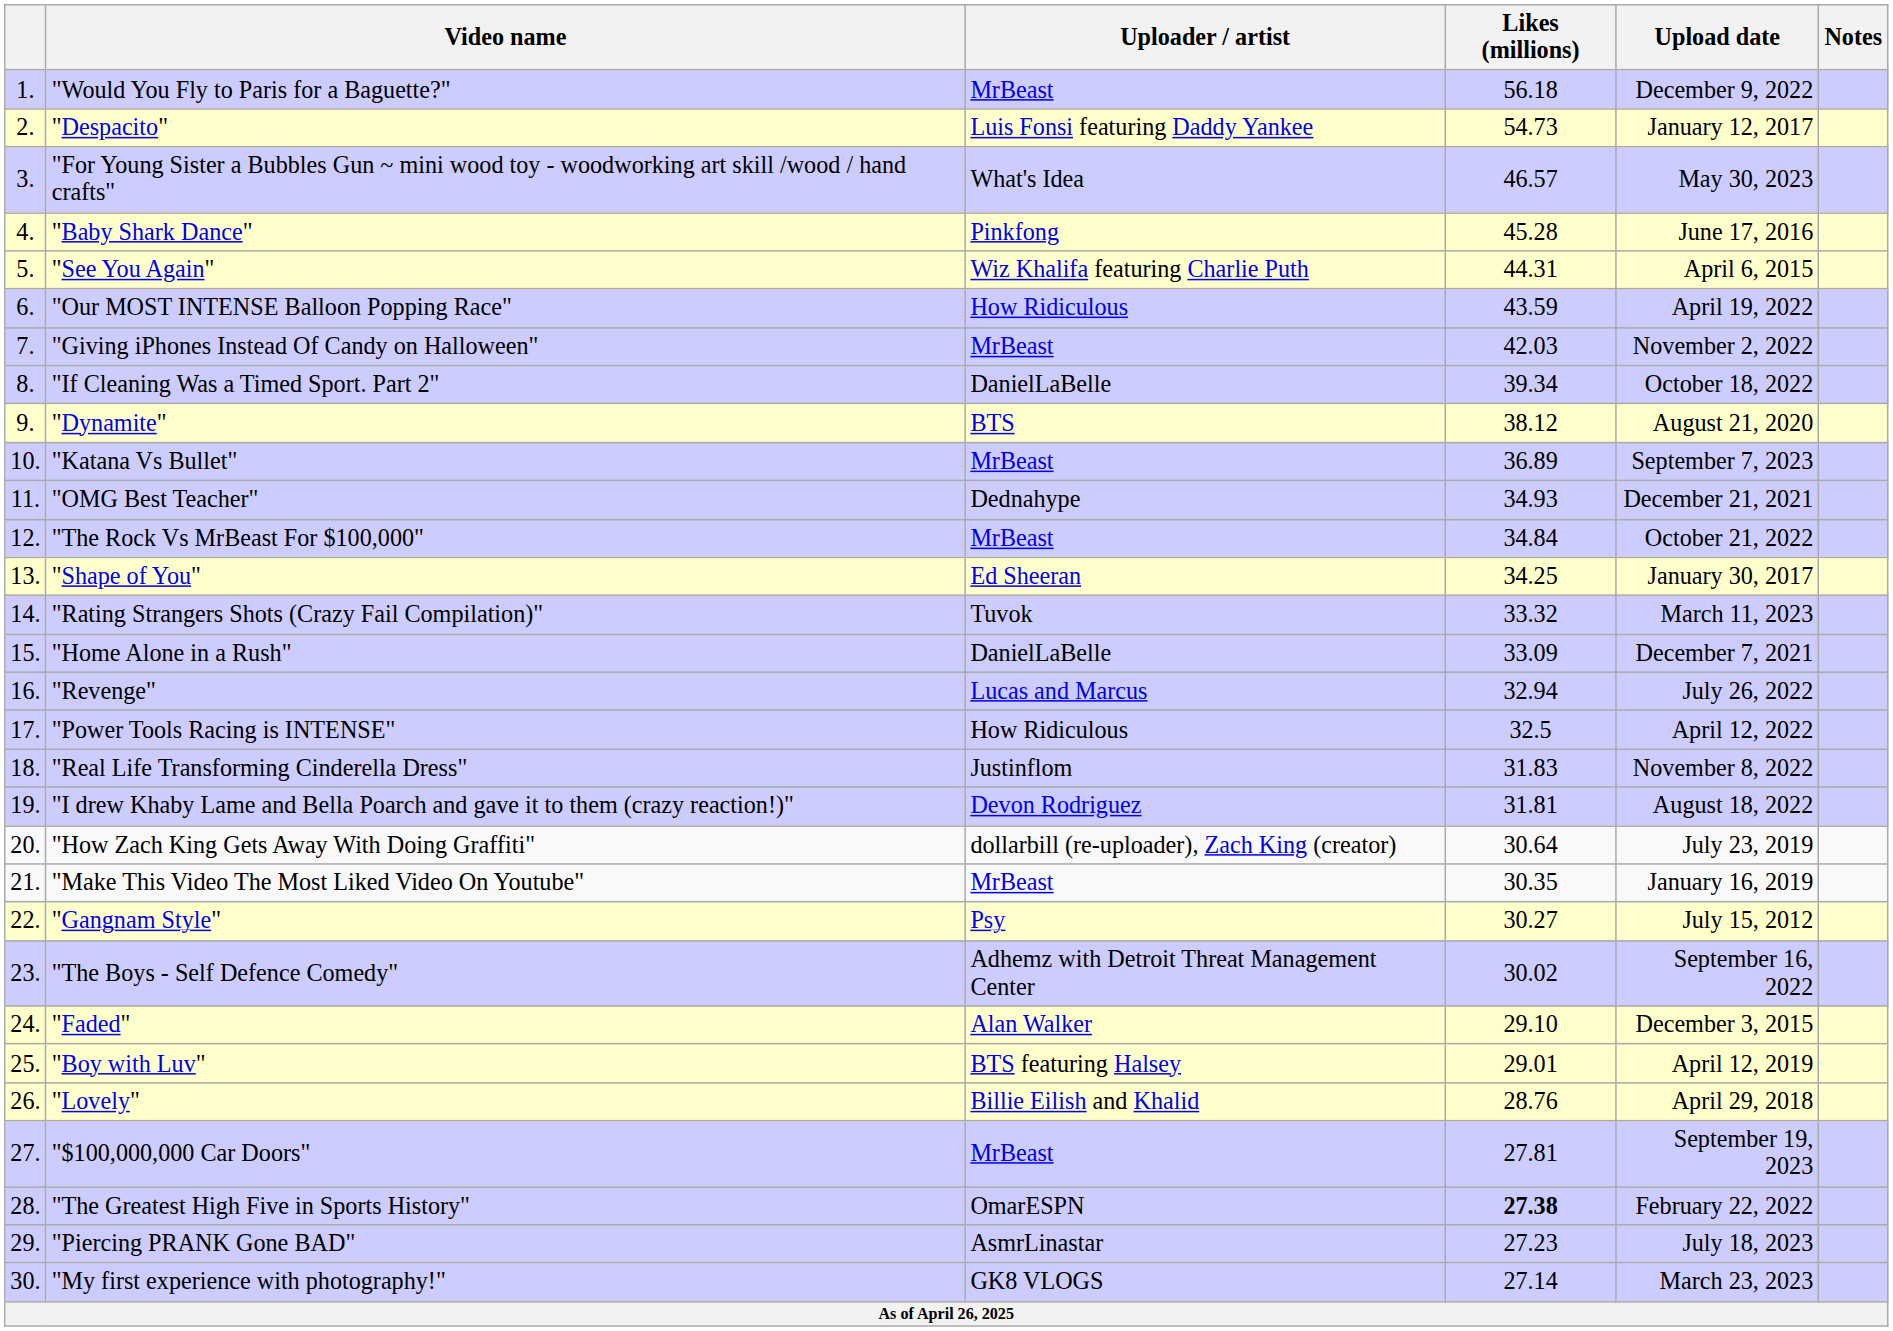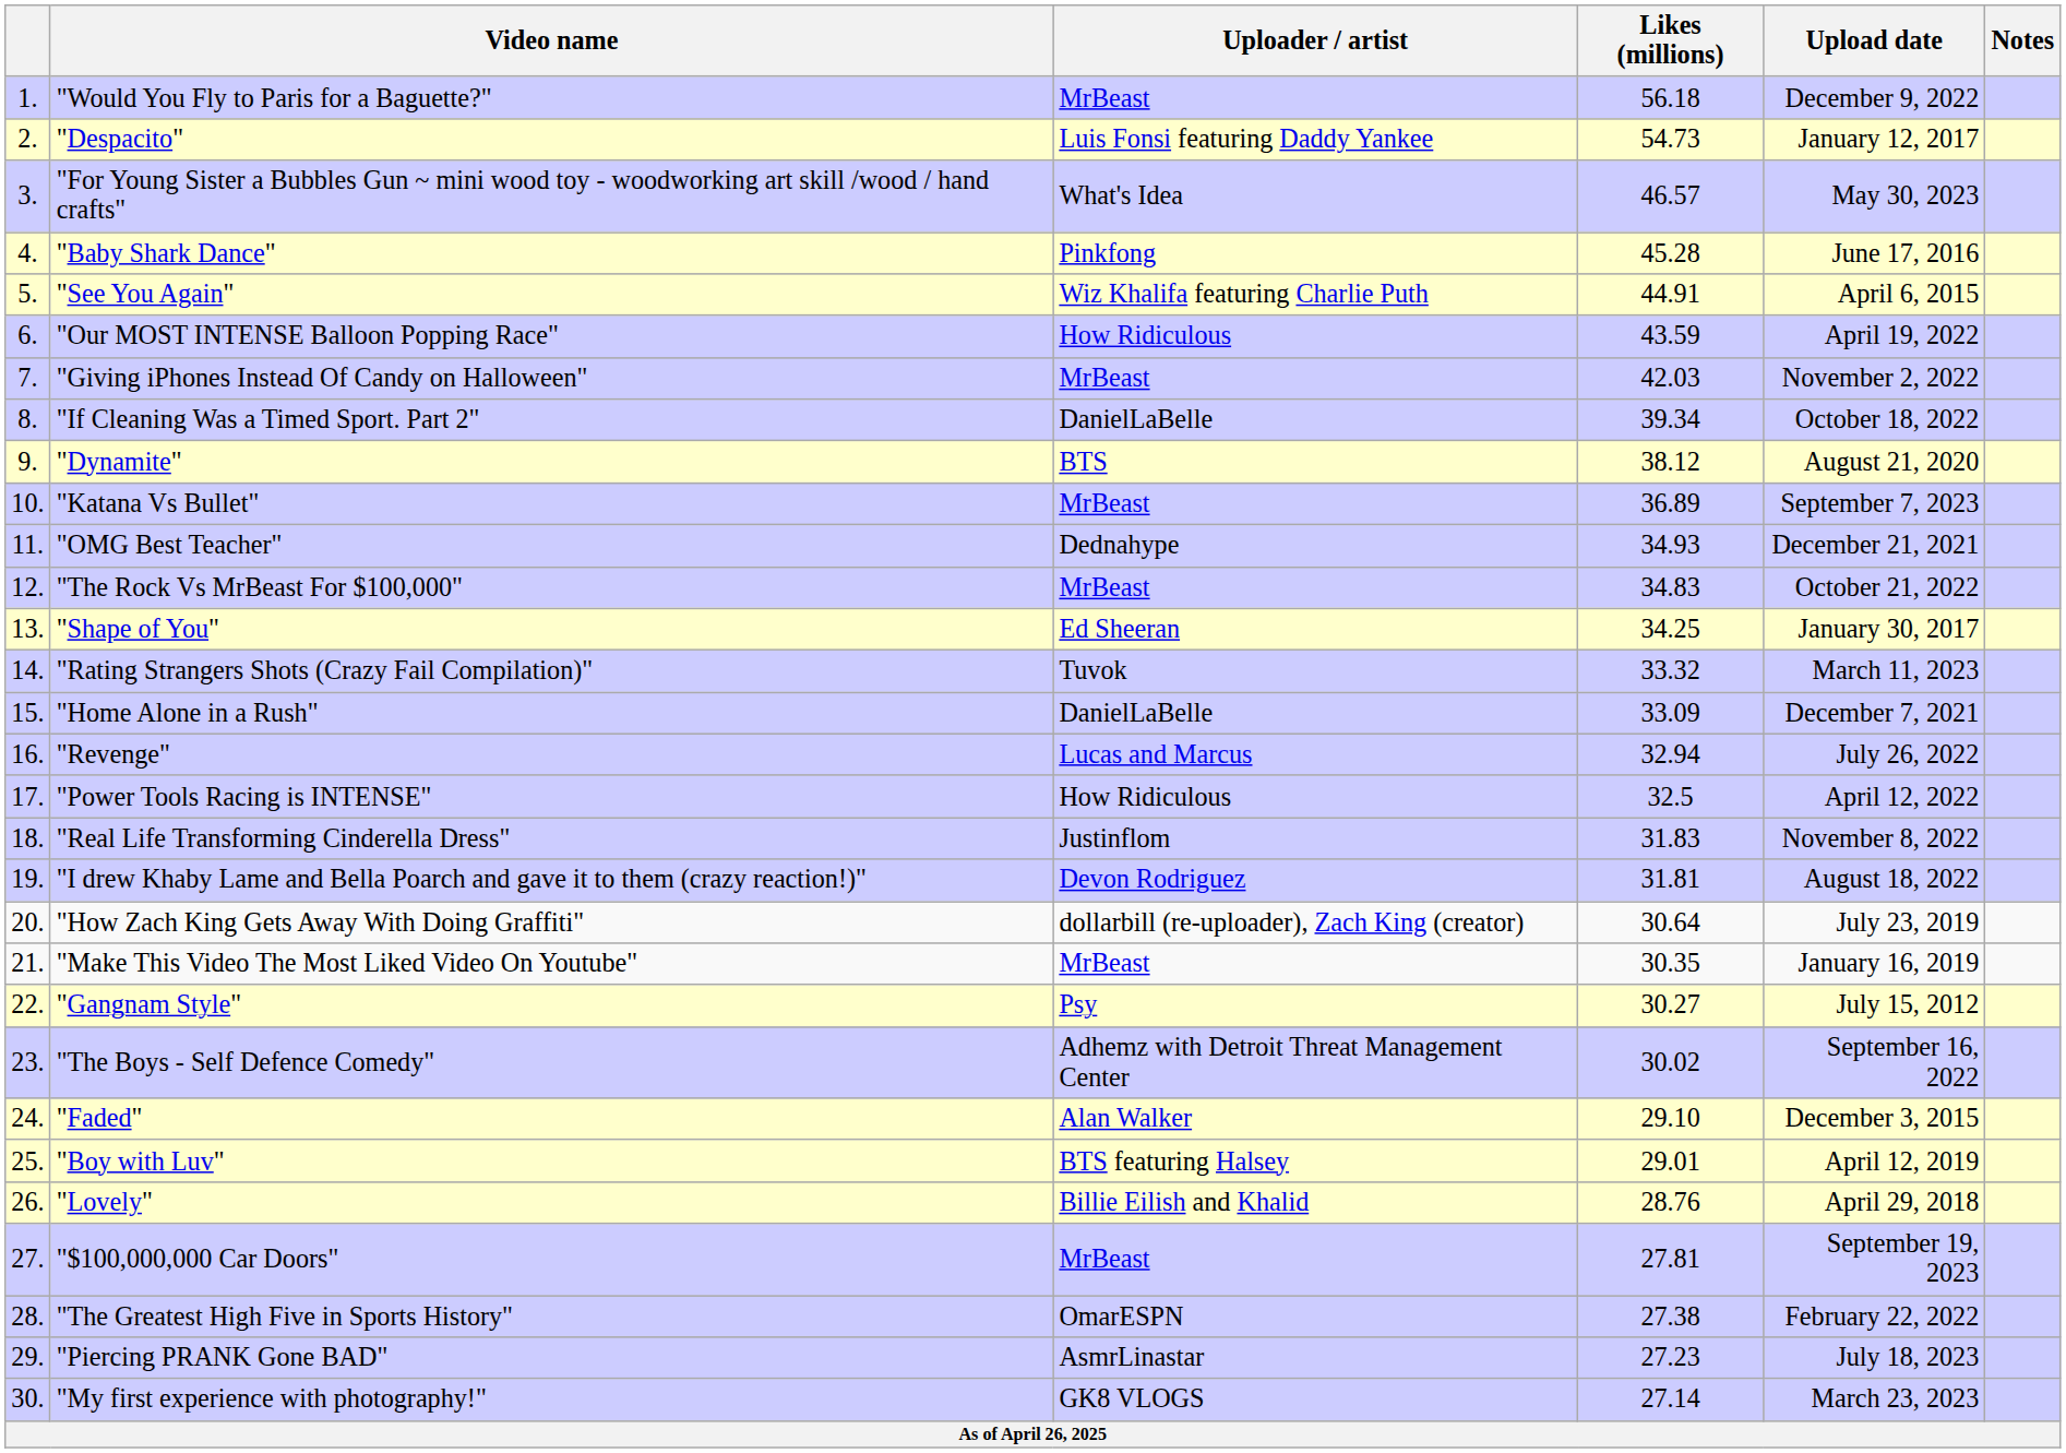"See You Again" | Likes (millions): 44.31 -> 44.91
"The Rock Vs MrBeast For $100,000" | Likes (millions): 34.84 -> 34.83
"The Greatest High Five in Sports History" | Likes (millions): bold -> normal
